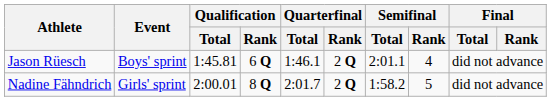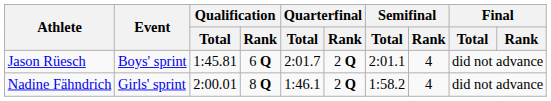Jason Rüesch | Quarterfinal / Total: 1:46.1 -> 2:01.7
Nadine Fähndrich | Quarterfinal / Total: 2:01.7 -> 1:46.1
Nadine Fähndrich | Semifinal / Rank: 5 -> 4
